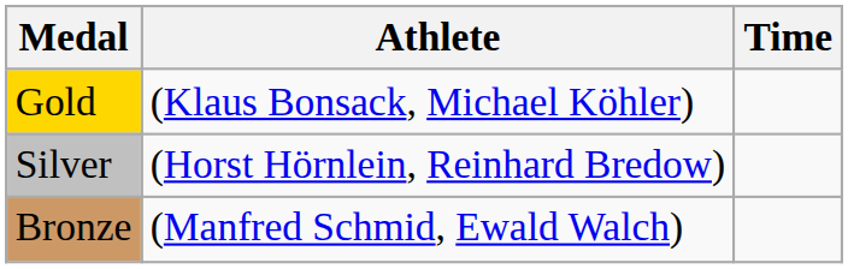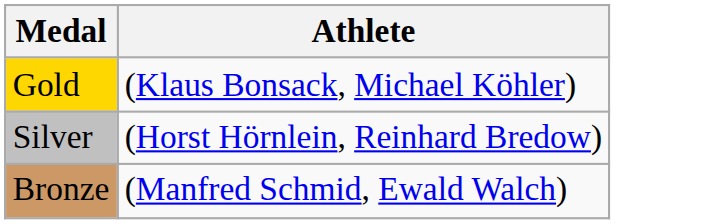- column: Time
